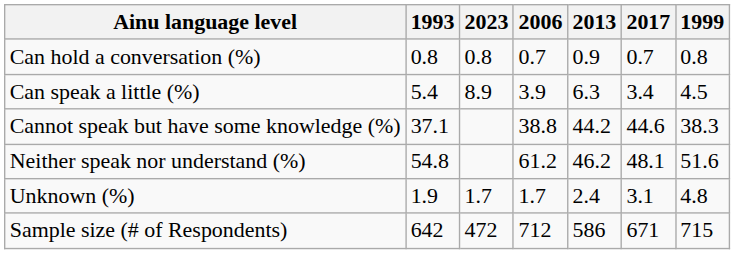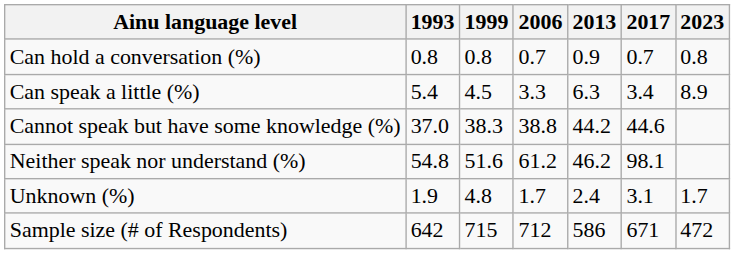columns swapped: 1999 <-> 2023
Can speak a little (%) | 2006: 3.9 -> 3.3
Cannot speak but have some knowledge (%) | 1993: 37.1 -> 37.0
Neither speak nor understand (%) | 2017: 48.1 -> 98.1
